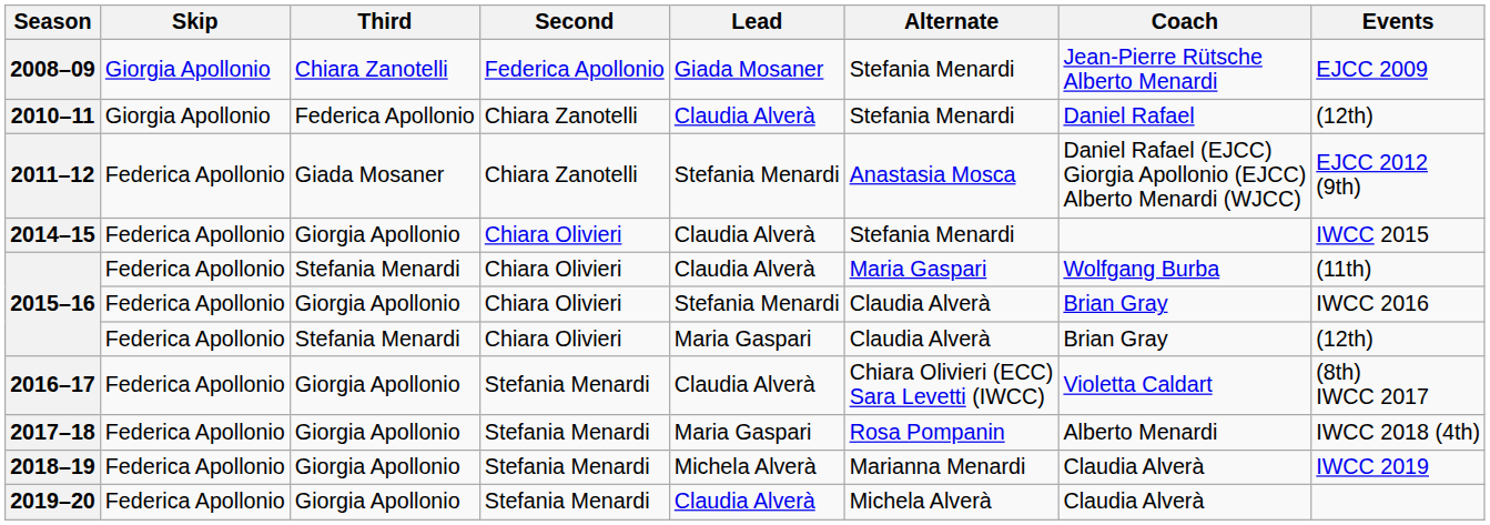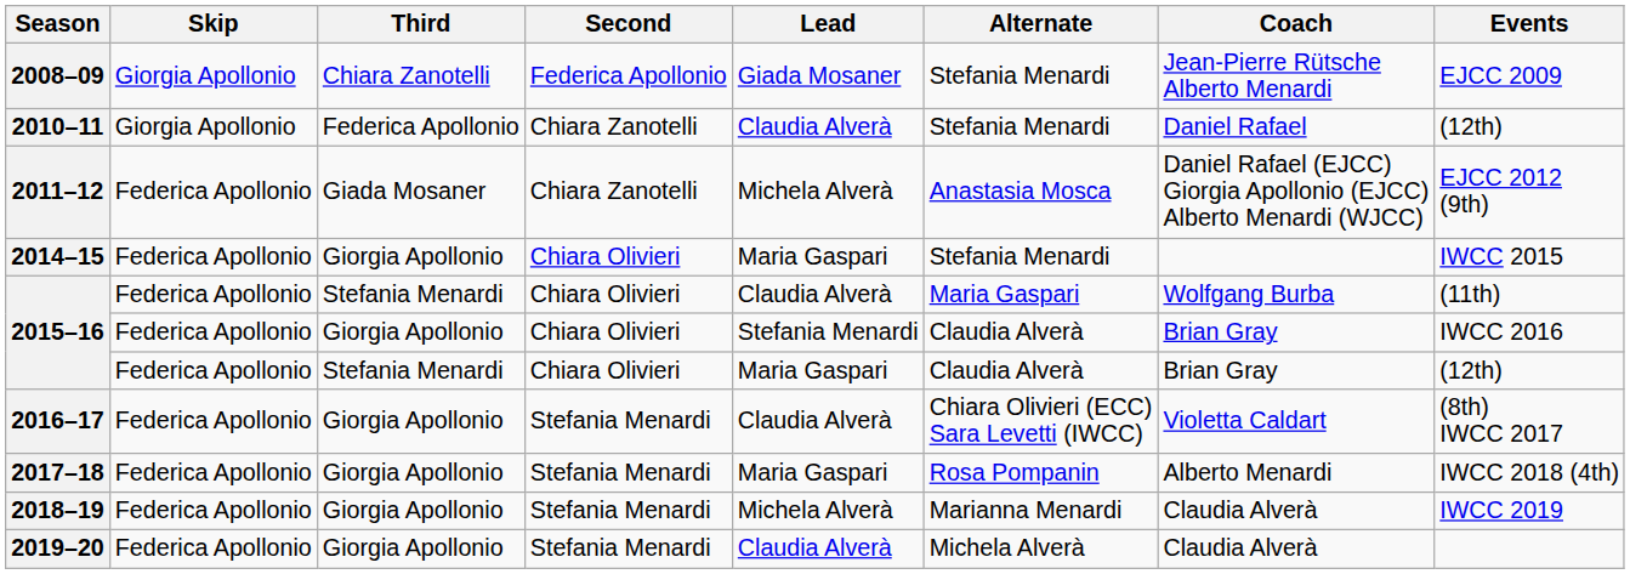2011–12 | Lead: Stefania Menardi -> Michela Alverà
2014–15 | Lead: Claudia Alverà -> Maria Gaspari
